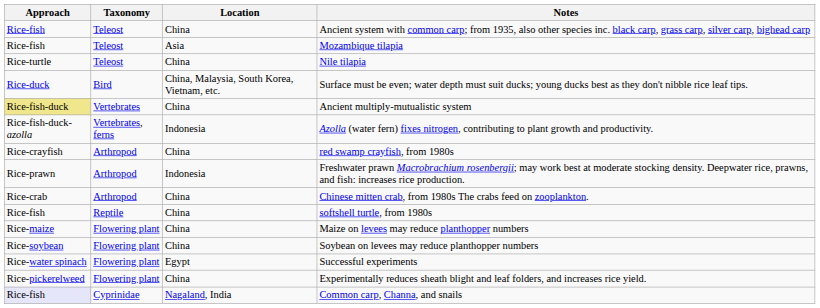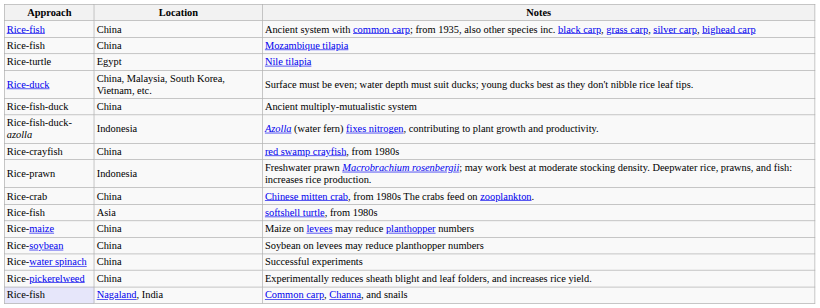- column: Taxonomy | Teleost | Teleost | Teleost | Bird | Vertebrates | Vertebrates, ferns | Arthropod | Arthropod | Arthropod | Reptile | Flowering plant | Flowering plant | Flowering plant | Flowering plant | Cyprinidae
Mozambique tilapia | Location: Asia -> China
Nile tilapia | Location: China -> Egypt
Ancient multiply-mutualistic system | Approach: khaki background -> no background
softshell turtle, from 1980s | Location: China -> Asia
Successful experiments | Location: Egypt -> China
